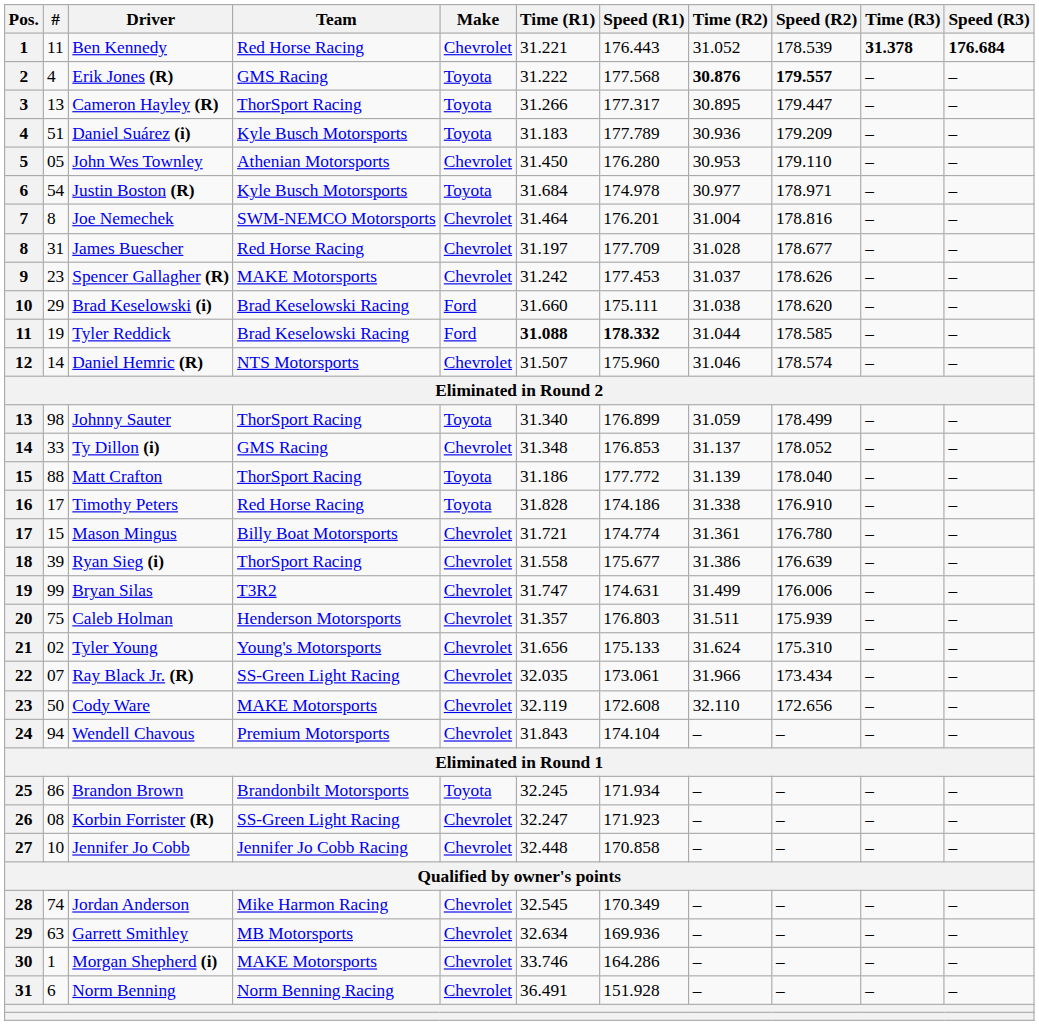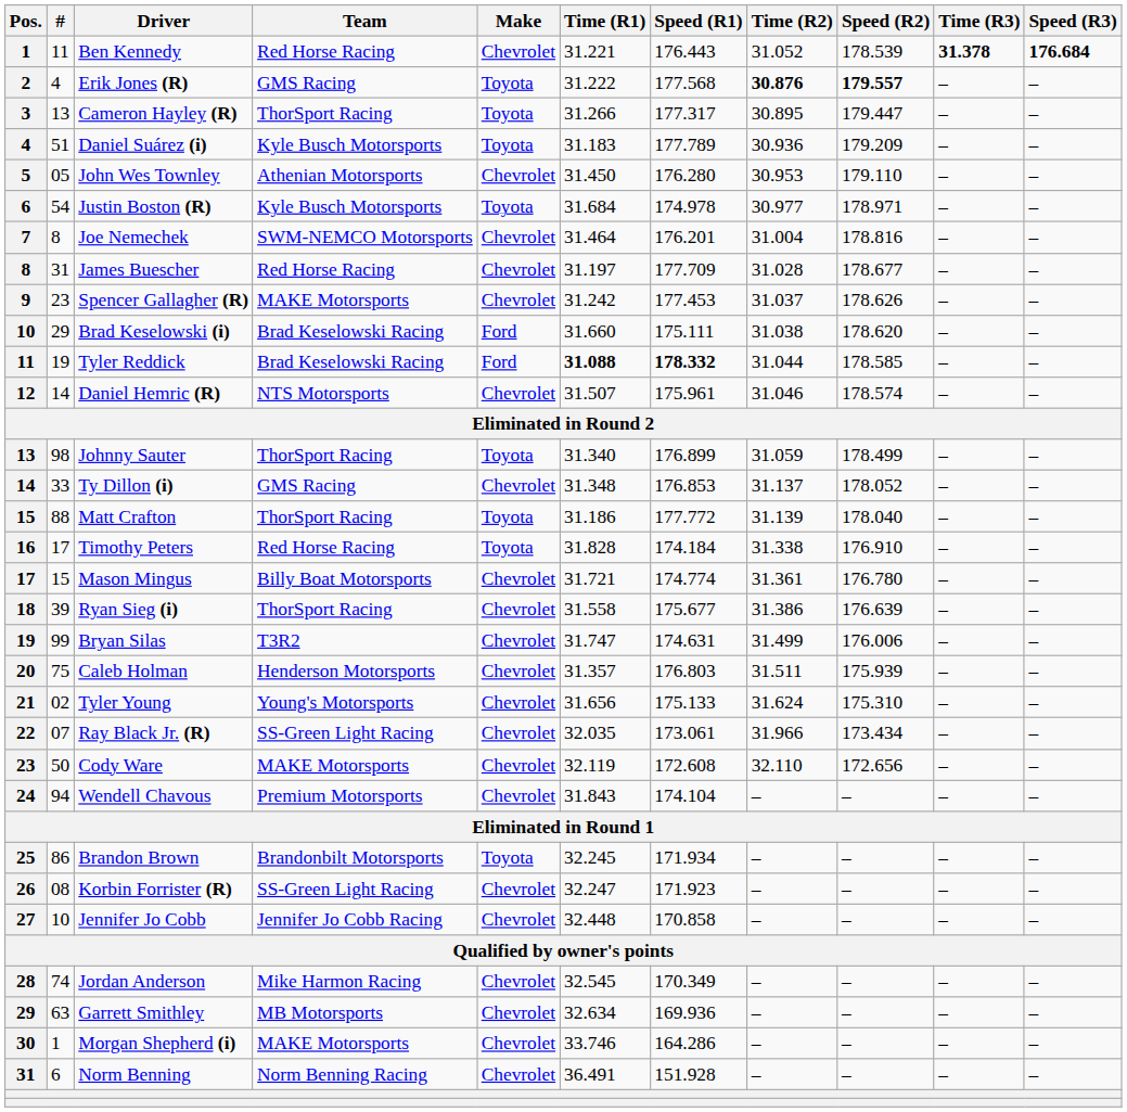Daniel Hemric (R) | Speed (R1): 175.960 -> 175.961
Timothy Peters | Speed (R1): 174.186 -> 174.184
